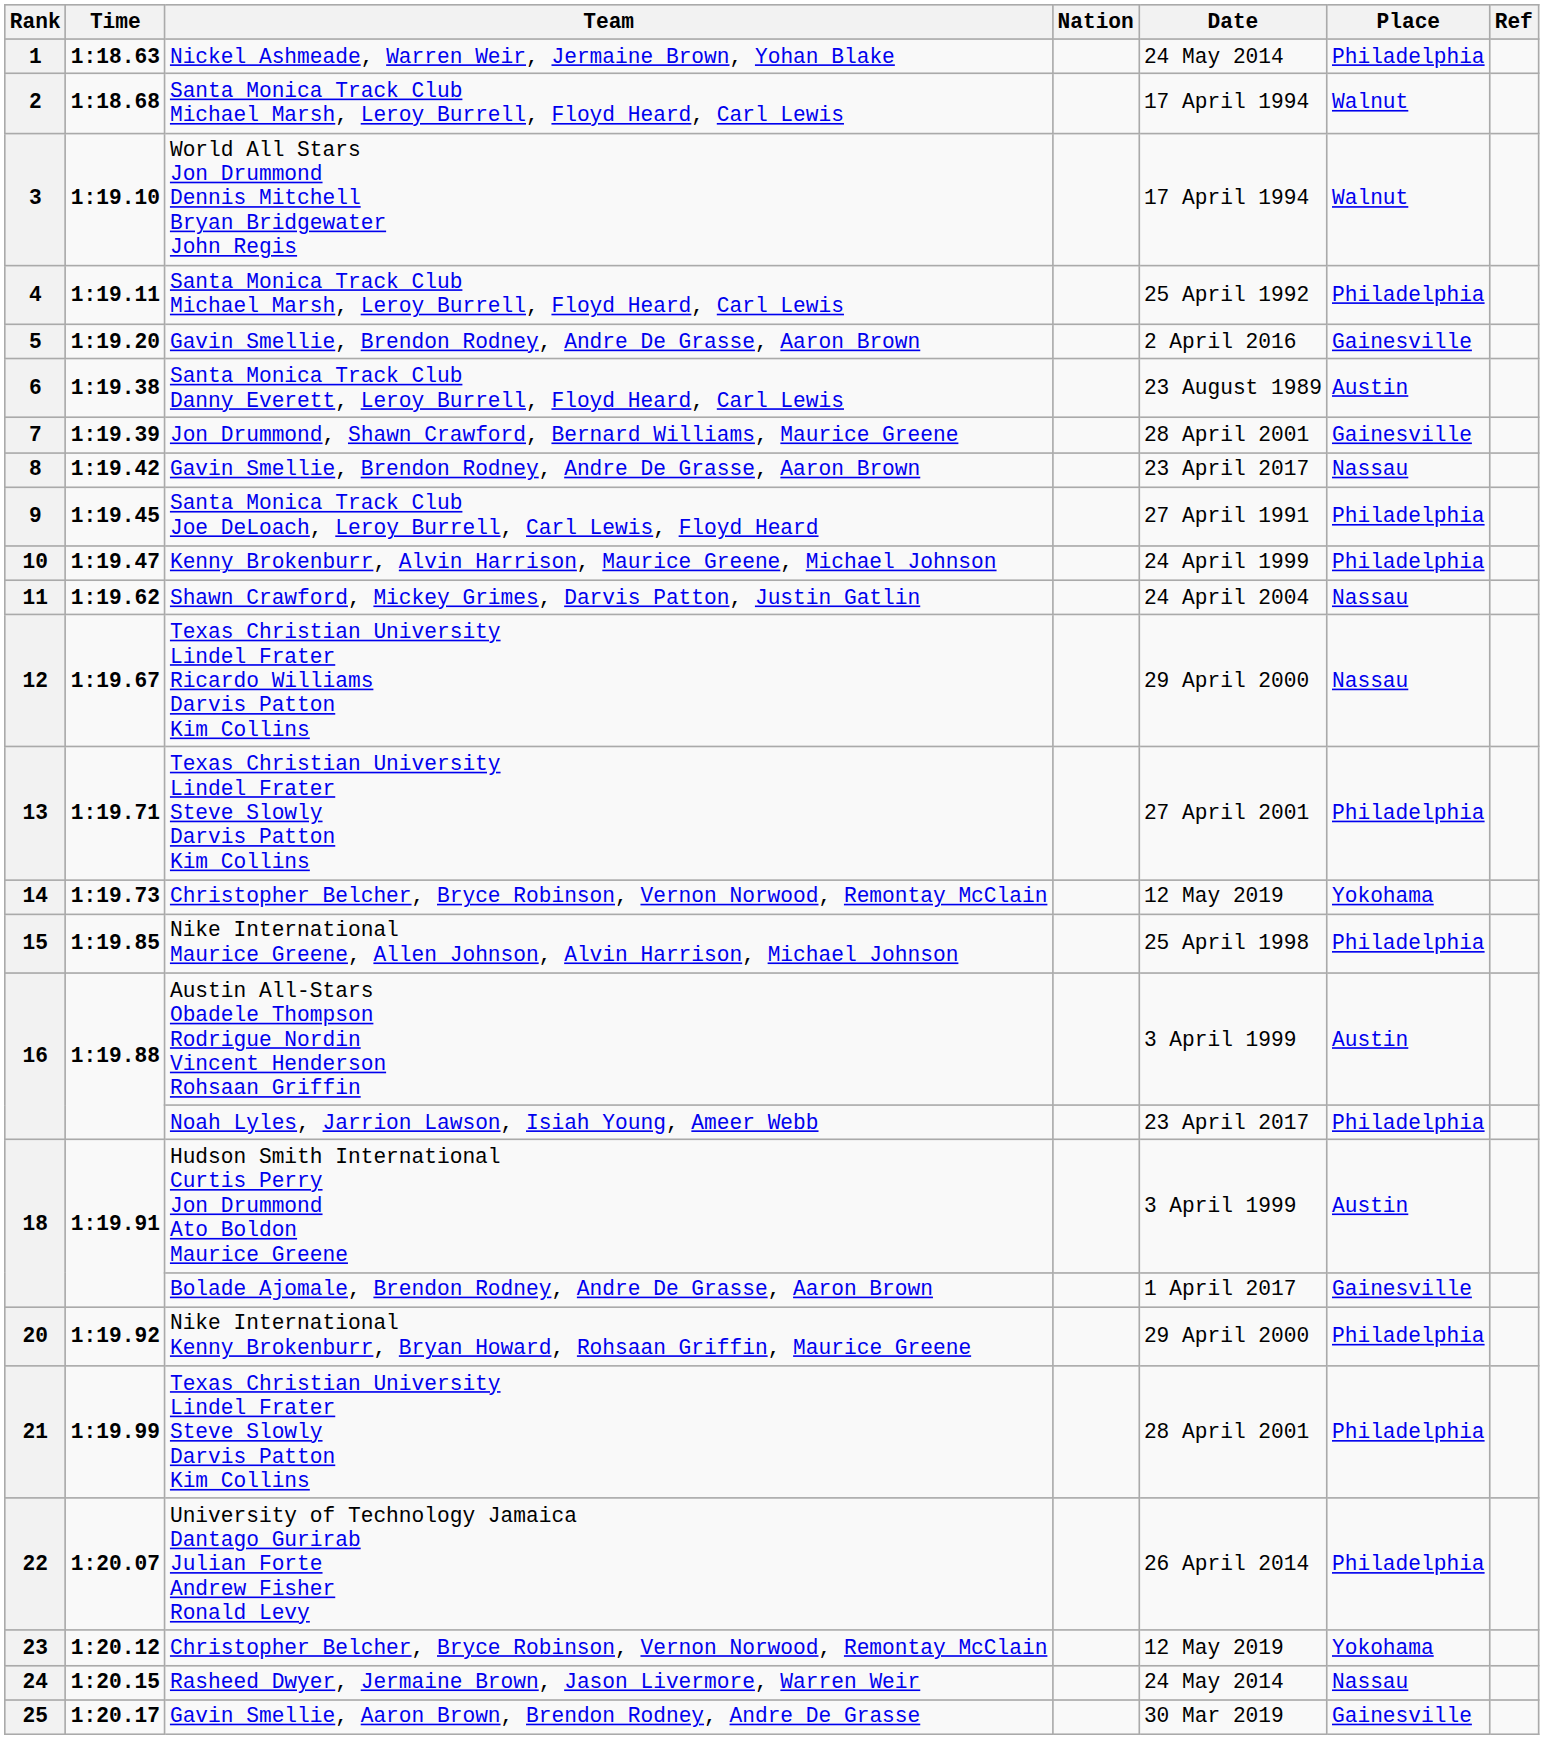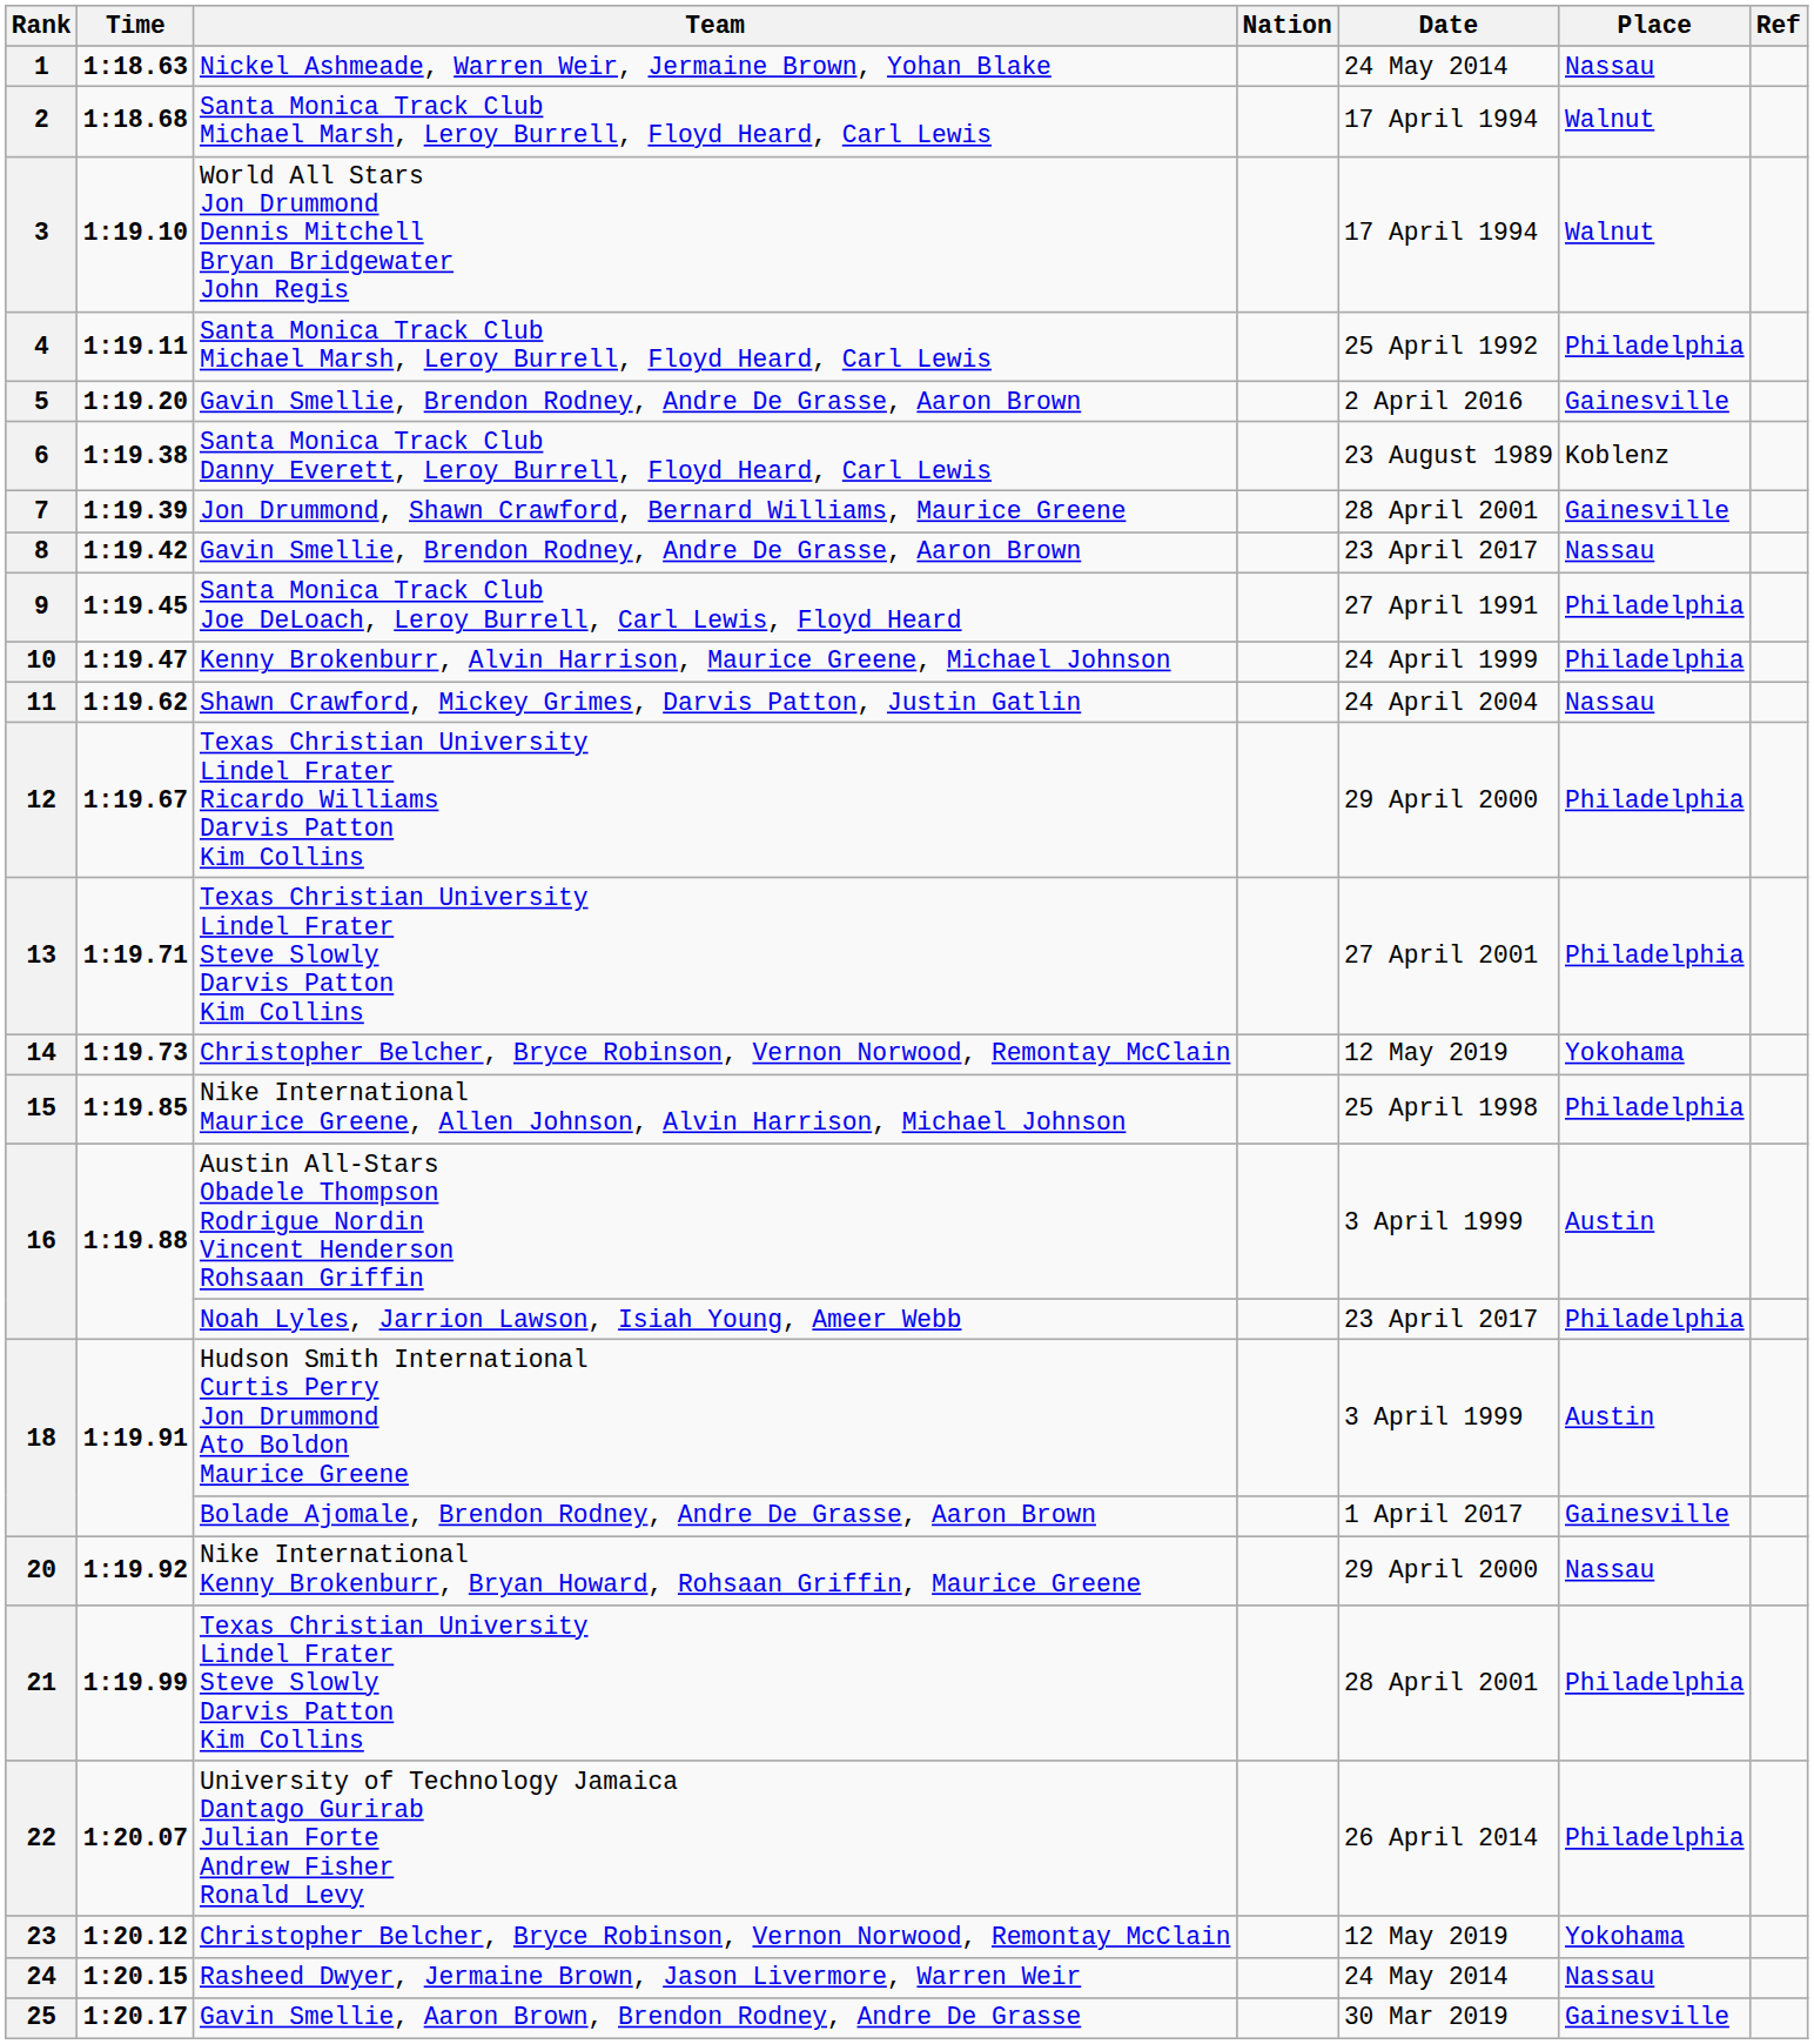1 | Place: Philadelphia -> Nassau
6 | Place: Austin -> Koblenz
12 | Place: Nassau -> Philadelphia
20 | Place: Philadelphia -> Nassau
